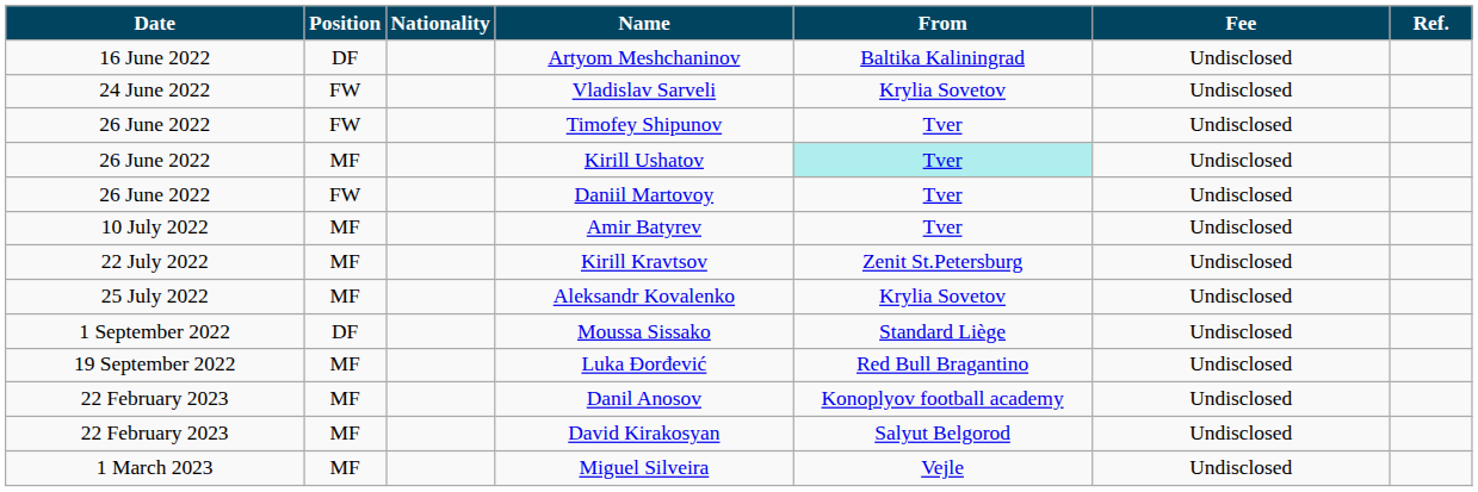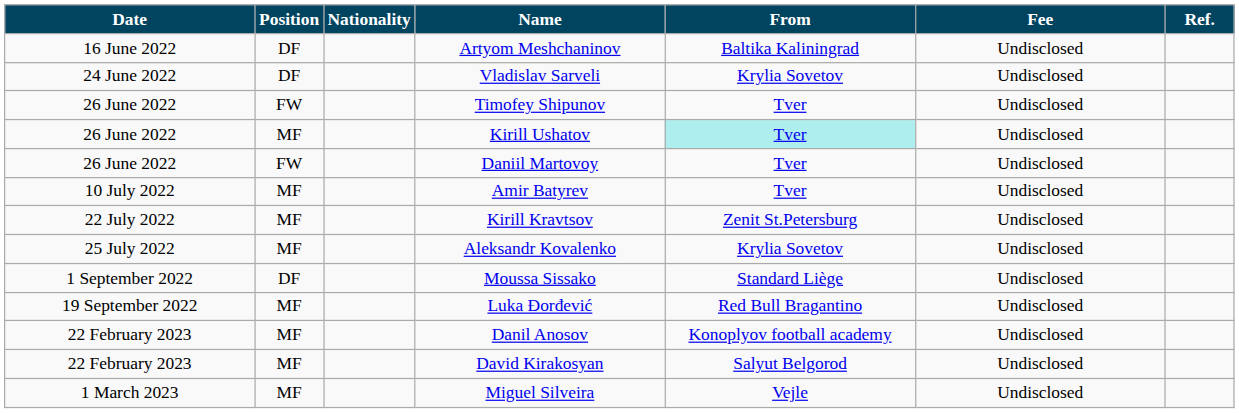Vladislav Sarveli | Position: FW -> DF
